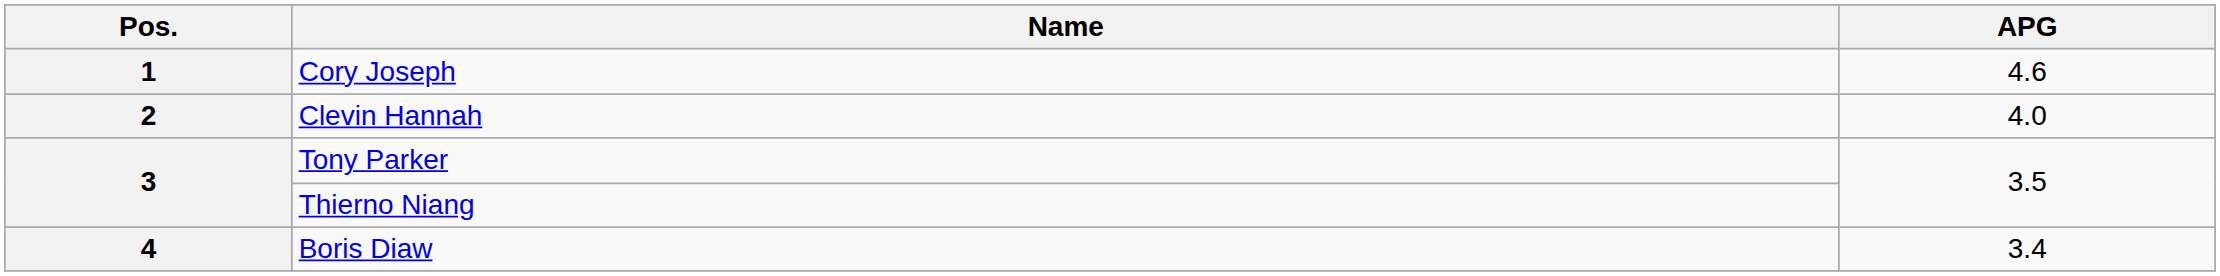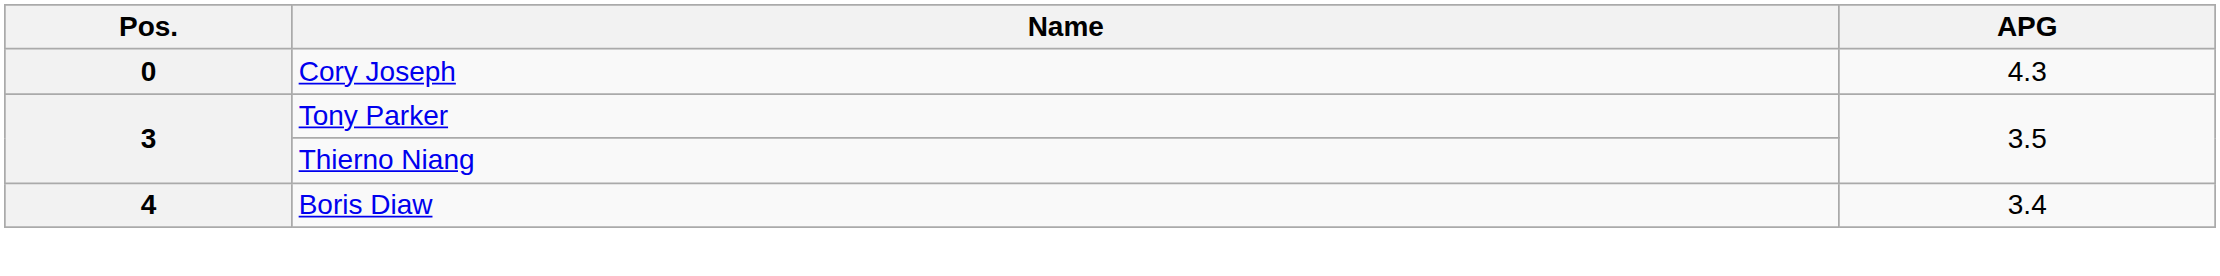Cory Joseph | Pos.: 1 -> 0
Cory Joseph | APG: 4.6 -> 4.3
- row: 2 | Clevin Hannah | 4.0
